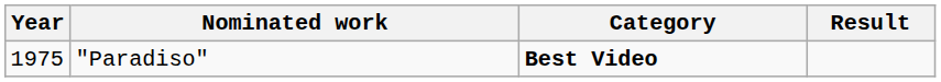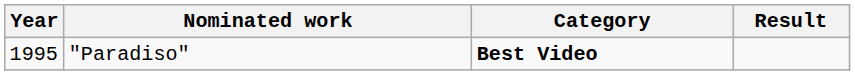"Paradiso" | Year: 1975 -> 1995
